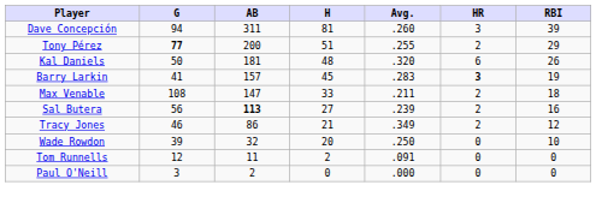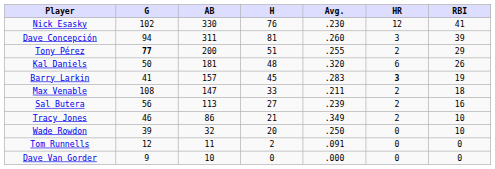+ row: Nick Esasky | 102 | 330 | 76 | .230 | 12 | 41
Sal Butera | AB: bold -> normal
Tracy Jones | RBI: 12 -> 10
+ row: Dave Van Gorder | 9 | 10 | 0 | .000 | 0 | 0
- row: Paul O'Neill | 3 | 2 | 0 | .000 | 0 | 0
